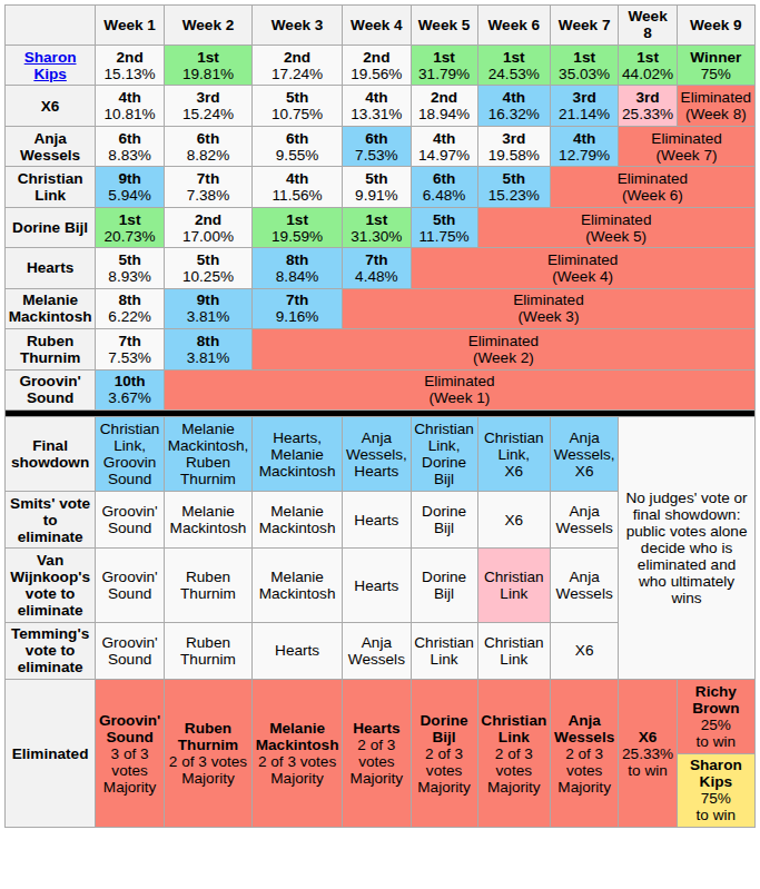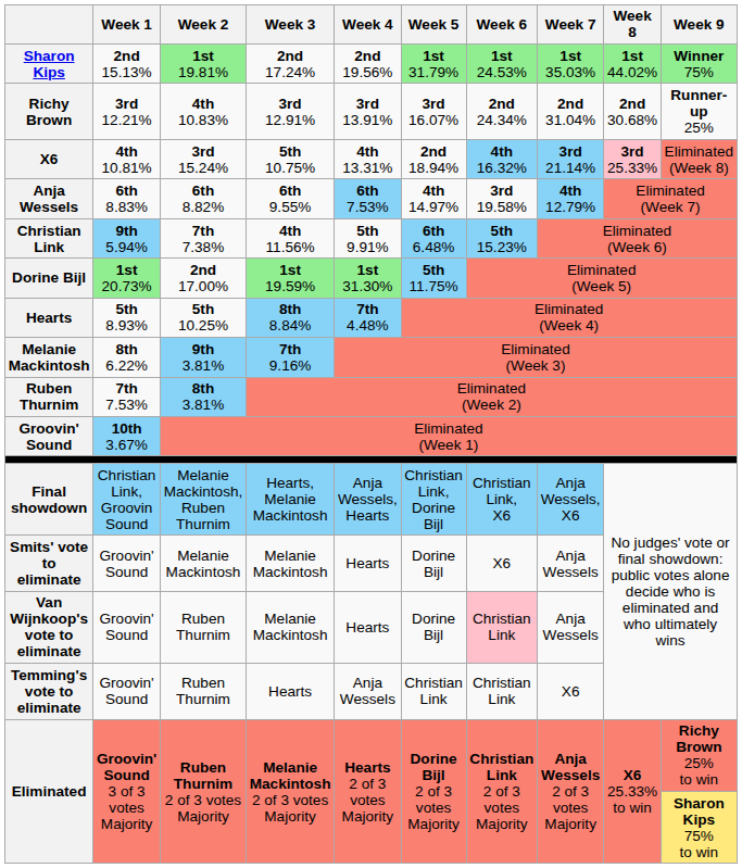+ row: Richy Brown | 3rd 12.21% | 4th 10.83% | 3rd 12.91% | 3rd 13.91% | 3rd 16.07% | 2nd 24.34% | 2nd 31.04% | 2nd 30.68% | Runner-up 25%
